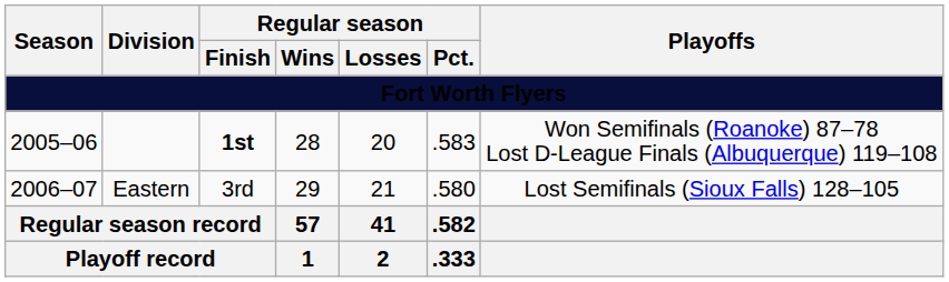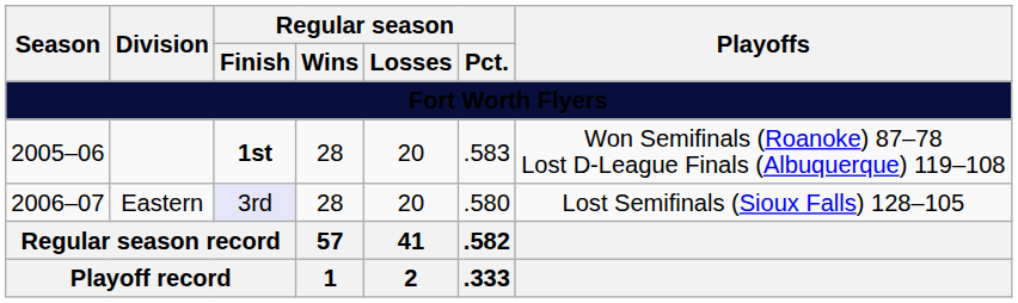Eastern | Regular season / Finish: no background -> lavender background
Eastern | Regular season / Wins: 29 -> 28
Eastern | Regular season / Losses: 21 -> 20
